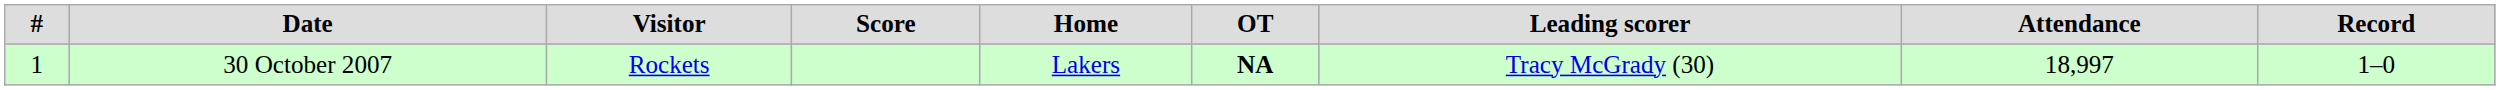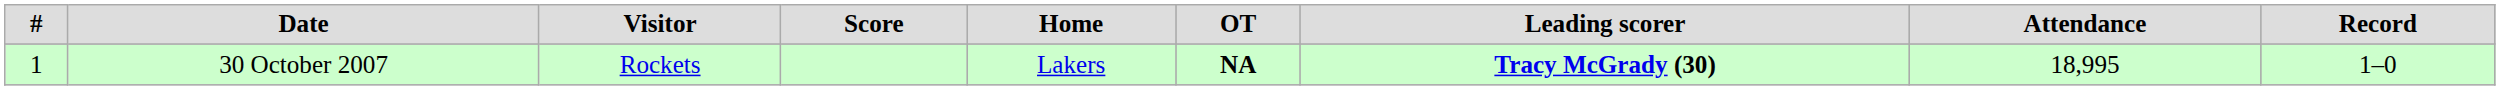30 October 2007 | Leading scorer: normal -> bold
30 October 2007 | Attendance: 18,997 -> 18,995
